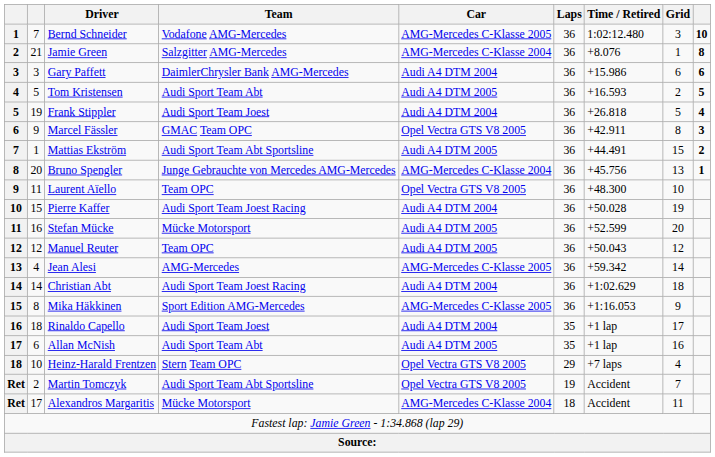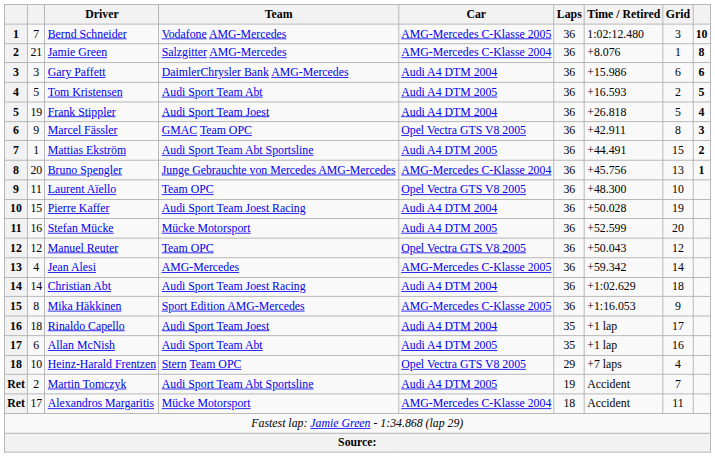Manuel Reuter | Car: Audi A4 DTM 2005 -> Opel Vectra GTS V8 2005
Martin Tomczyk | Car: Opel Vectra GTS V8 2005 -> Audi A4 DTM 2005
